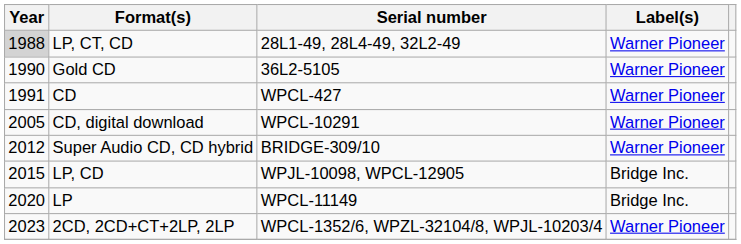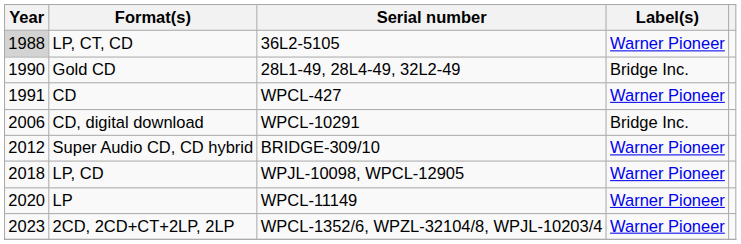LP, CT, CD | Serial number: 28L1-49, 28L4-49, 32L2-49 -> 36L2-5105
Gold CD | Serial number: 36L2-5105 -> 28L1-49, 28L4-49, 32L2-49
Gold CD | Label(s): Warner Pioneer -> Bridge Inc.
CD, digital download | Year: 2005 -> 2006
CD, digital download | Label(s): Warner Pioneer -> Bridge Inc.
LP, CD | Year: 2015 -> 2018
LP, CD | Label(s): Bridge Inc. -> Warner Pioneer
LP | Label(s): Bridge Inc. -> Warner Pioneer
